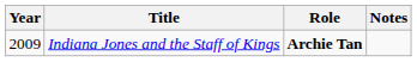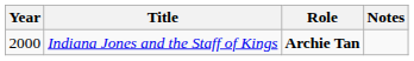Indiana Jones and the Staff of Kings | Year: 2009 -> 2000
